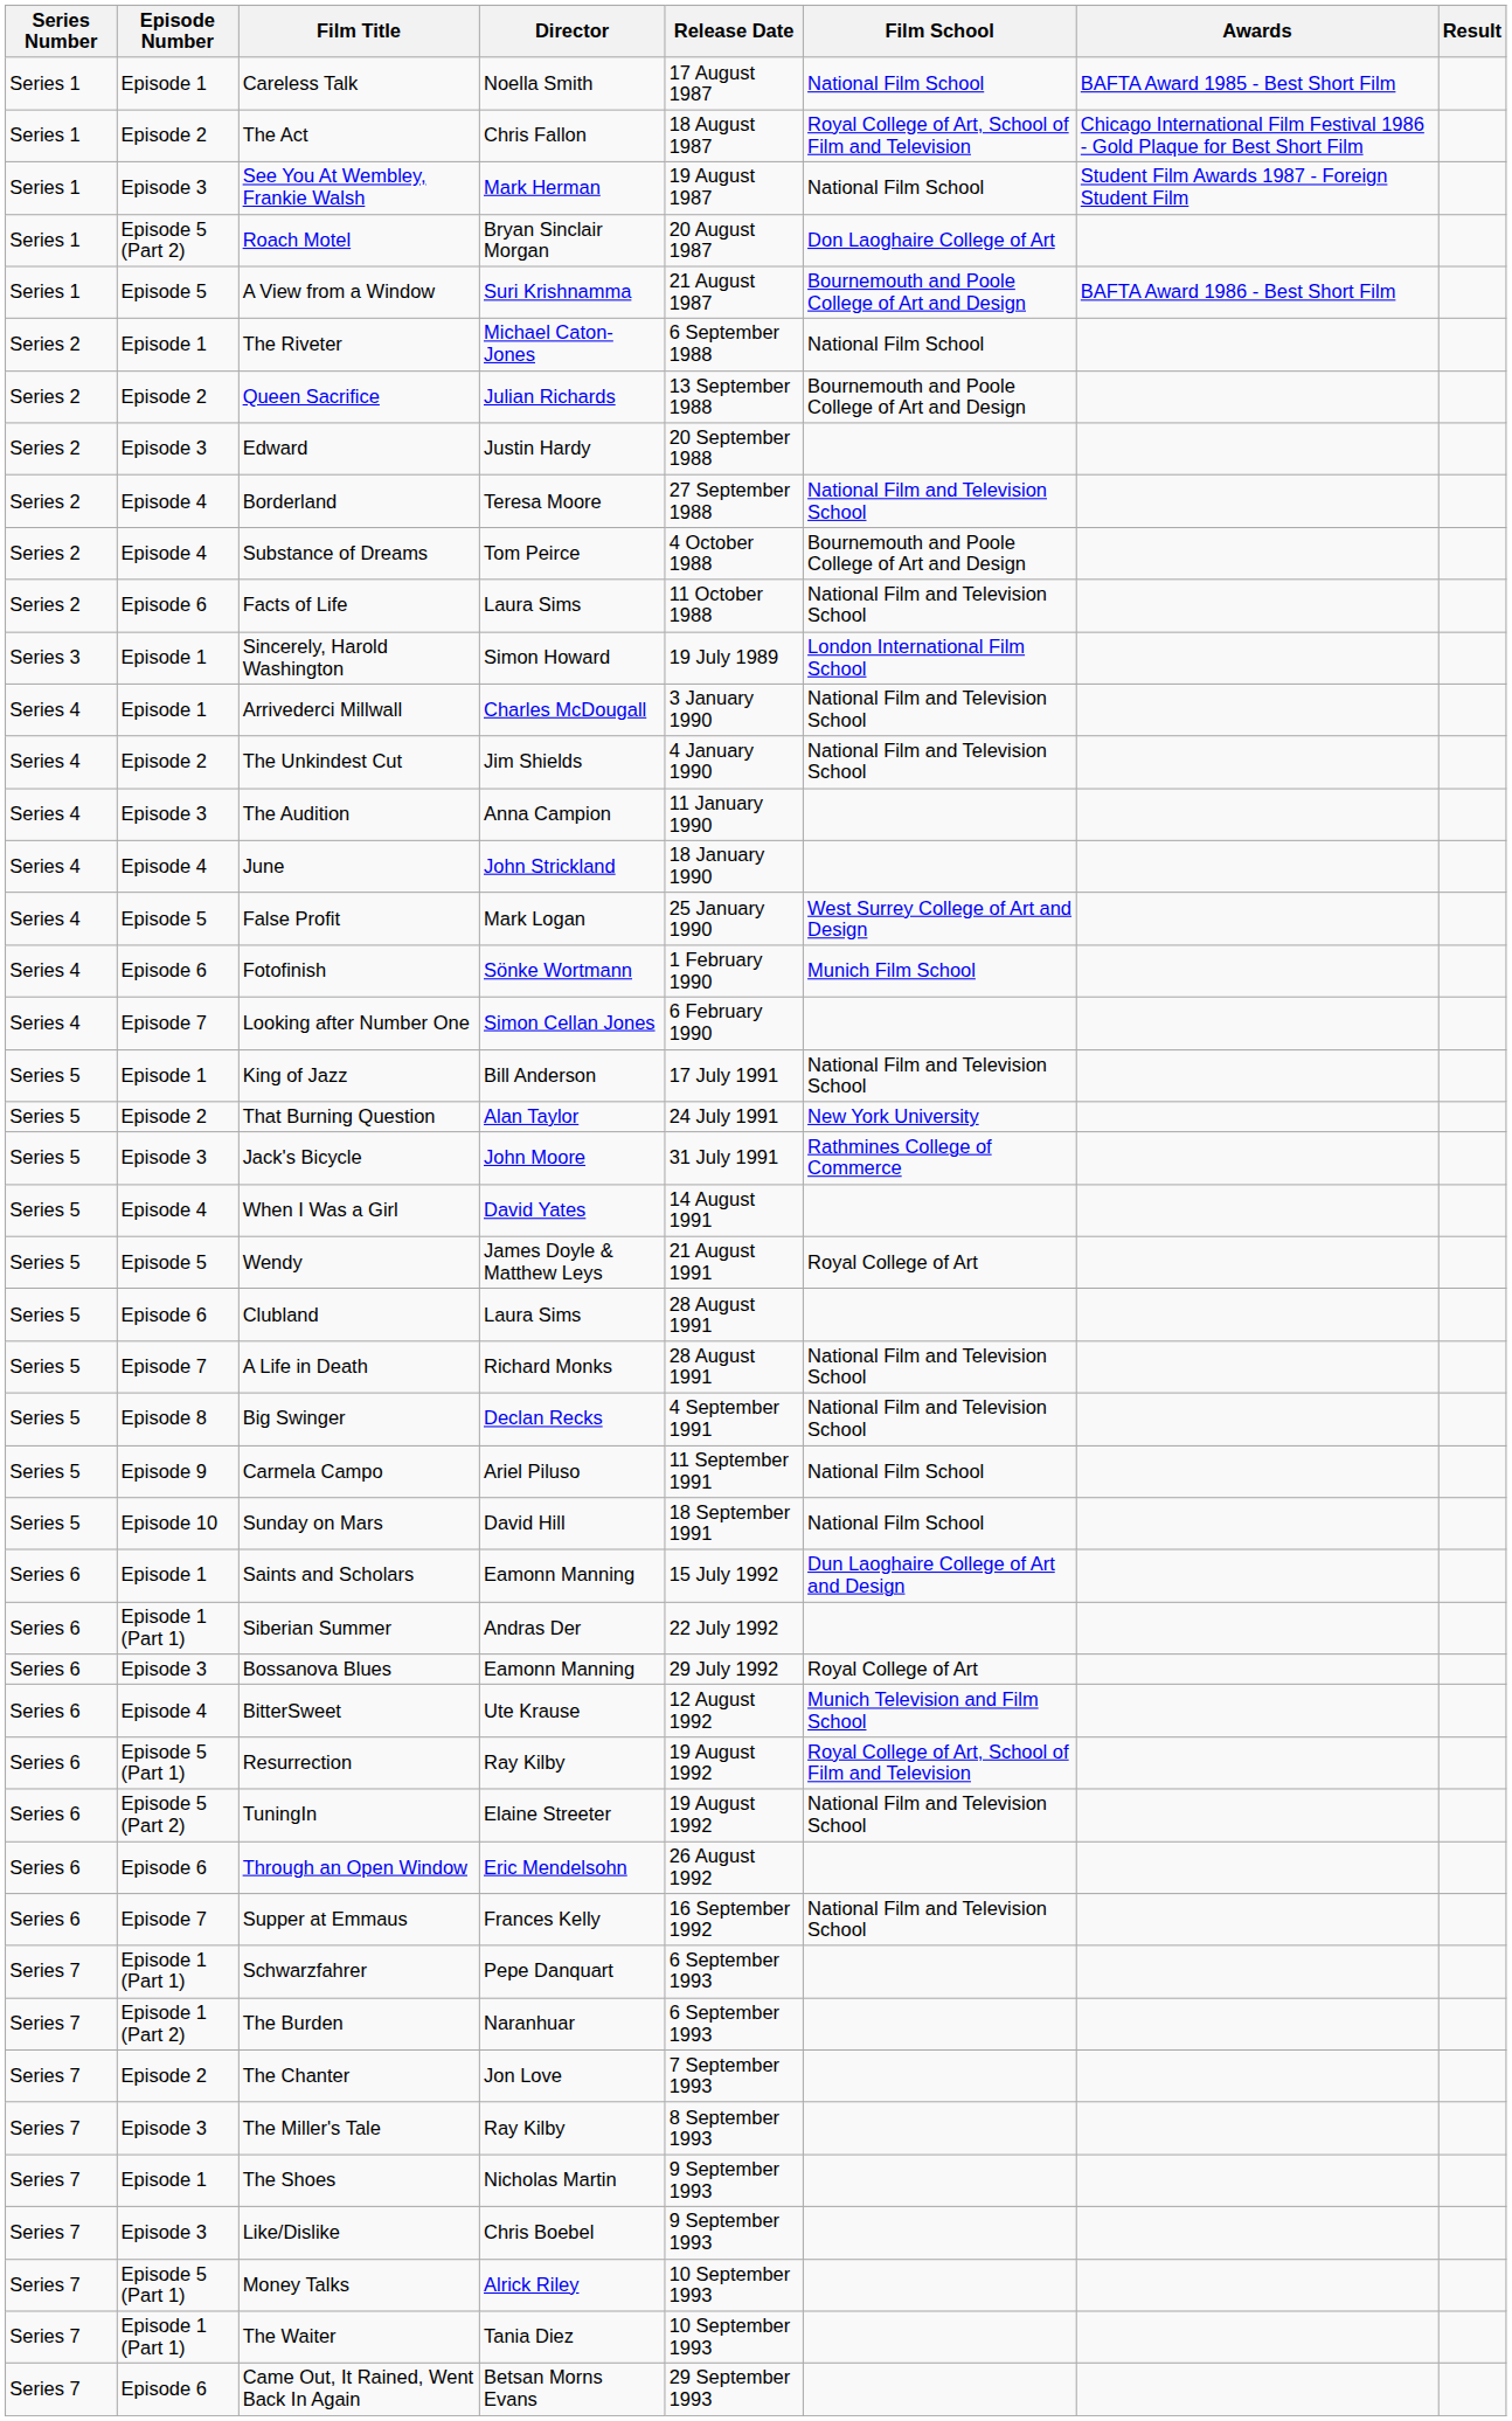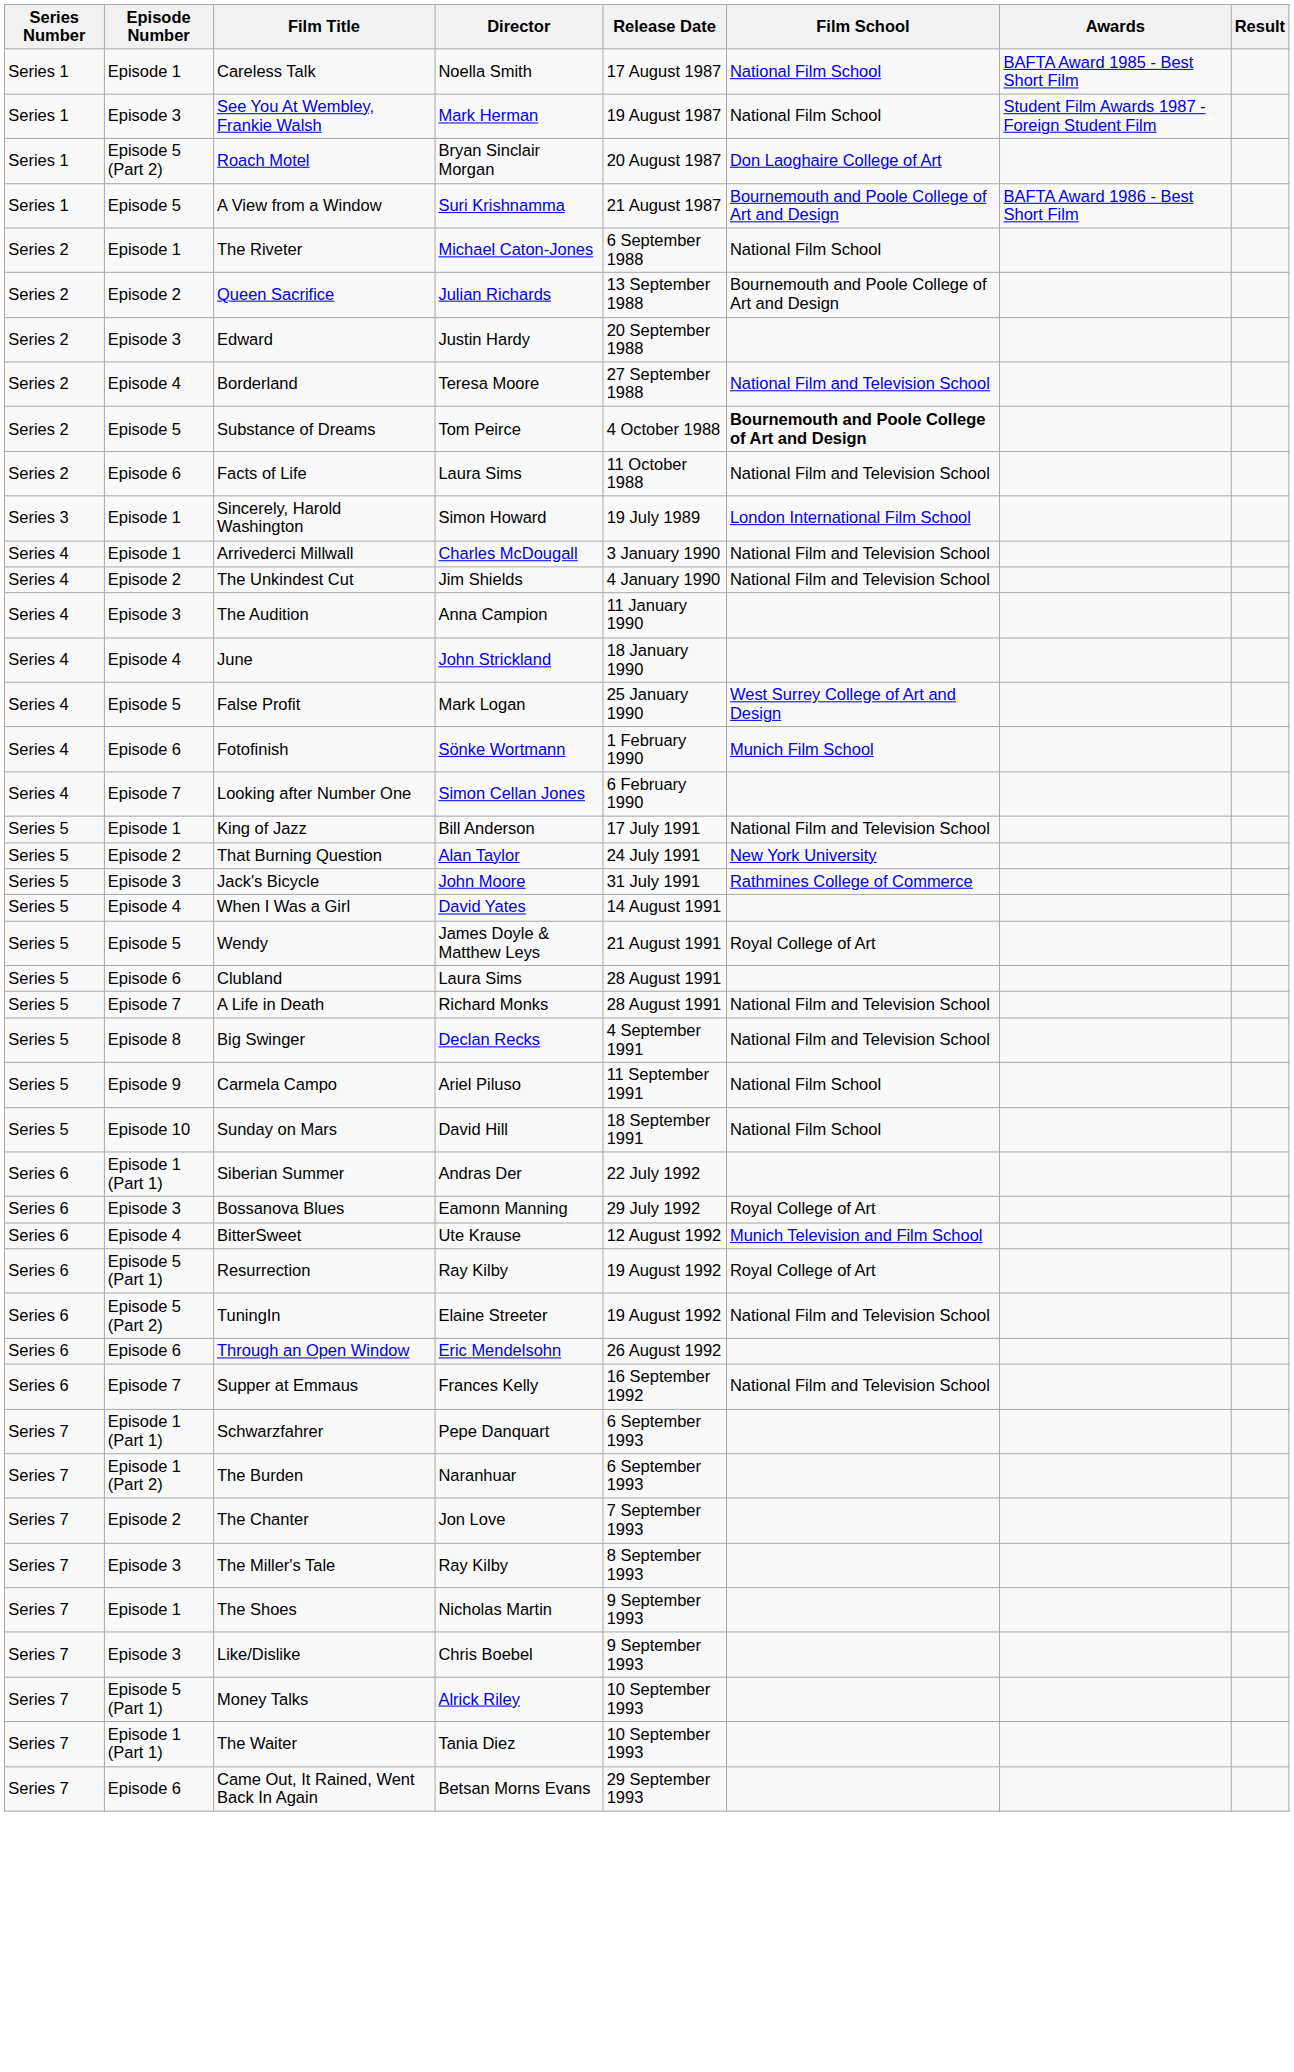- row: Series 1 | Episode 2 | The Act | Chris Fallon | 18 August 1987 | Royal College of Art, School of Film and Television | Chicago International Film Festival 1986 - Gold Plaque for Best Short Film
Substance of Dreams | Episode Number: Episode 4 -> Episode 5
Substance of Dreams | Film School: normal -> bold
- row: Series 6 | Episode 1 | Saints and Scholars | Eamonn Manning | 15 July 1992 | Dun Laoghaire College of Art and Design
Resurrection | Film School: Royal College of Art, School of Film and Television -> Royal College of Art
